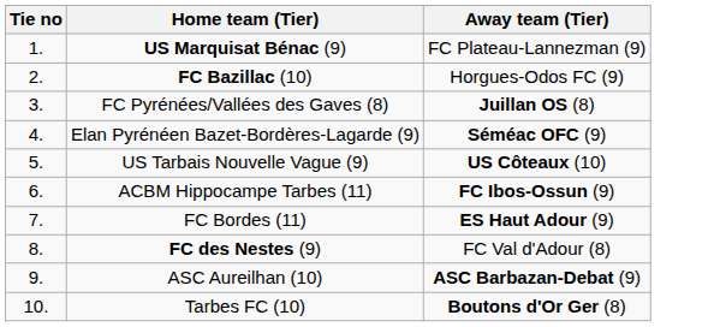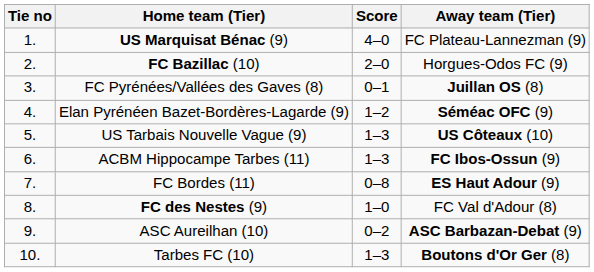+ column: Score | 4–0 | 2–0 | 0–1 | 1–2 | 1–3 | 1–3 | 0–8 | 1–0 | 0–2 | 1–3
